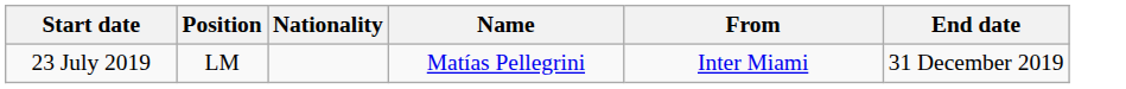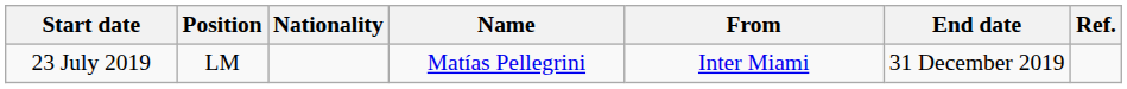+ column: Ref.
